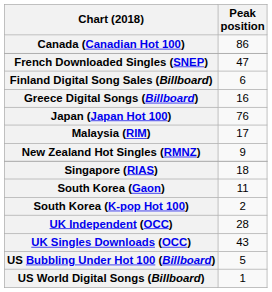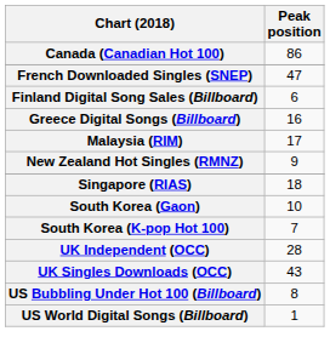- row: Japan (Japan Hot 100) | 76
South Korea (Gaon) | Peak position: 11 -> 10
South Korea (K-pop Hot 100) | Peak position: 2 -> 7
US Bubbling Under Hot 100 (Billboard) | Peak position: 5 -> 8
